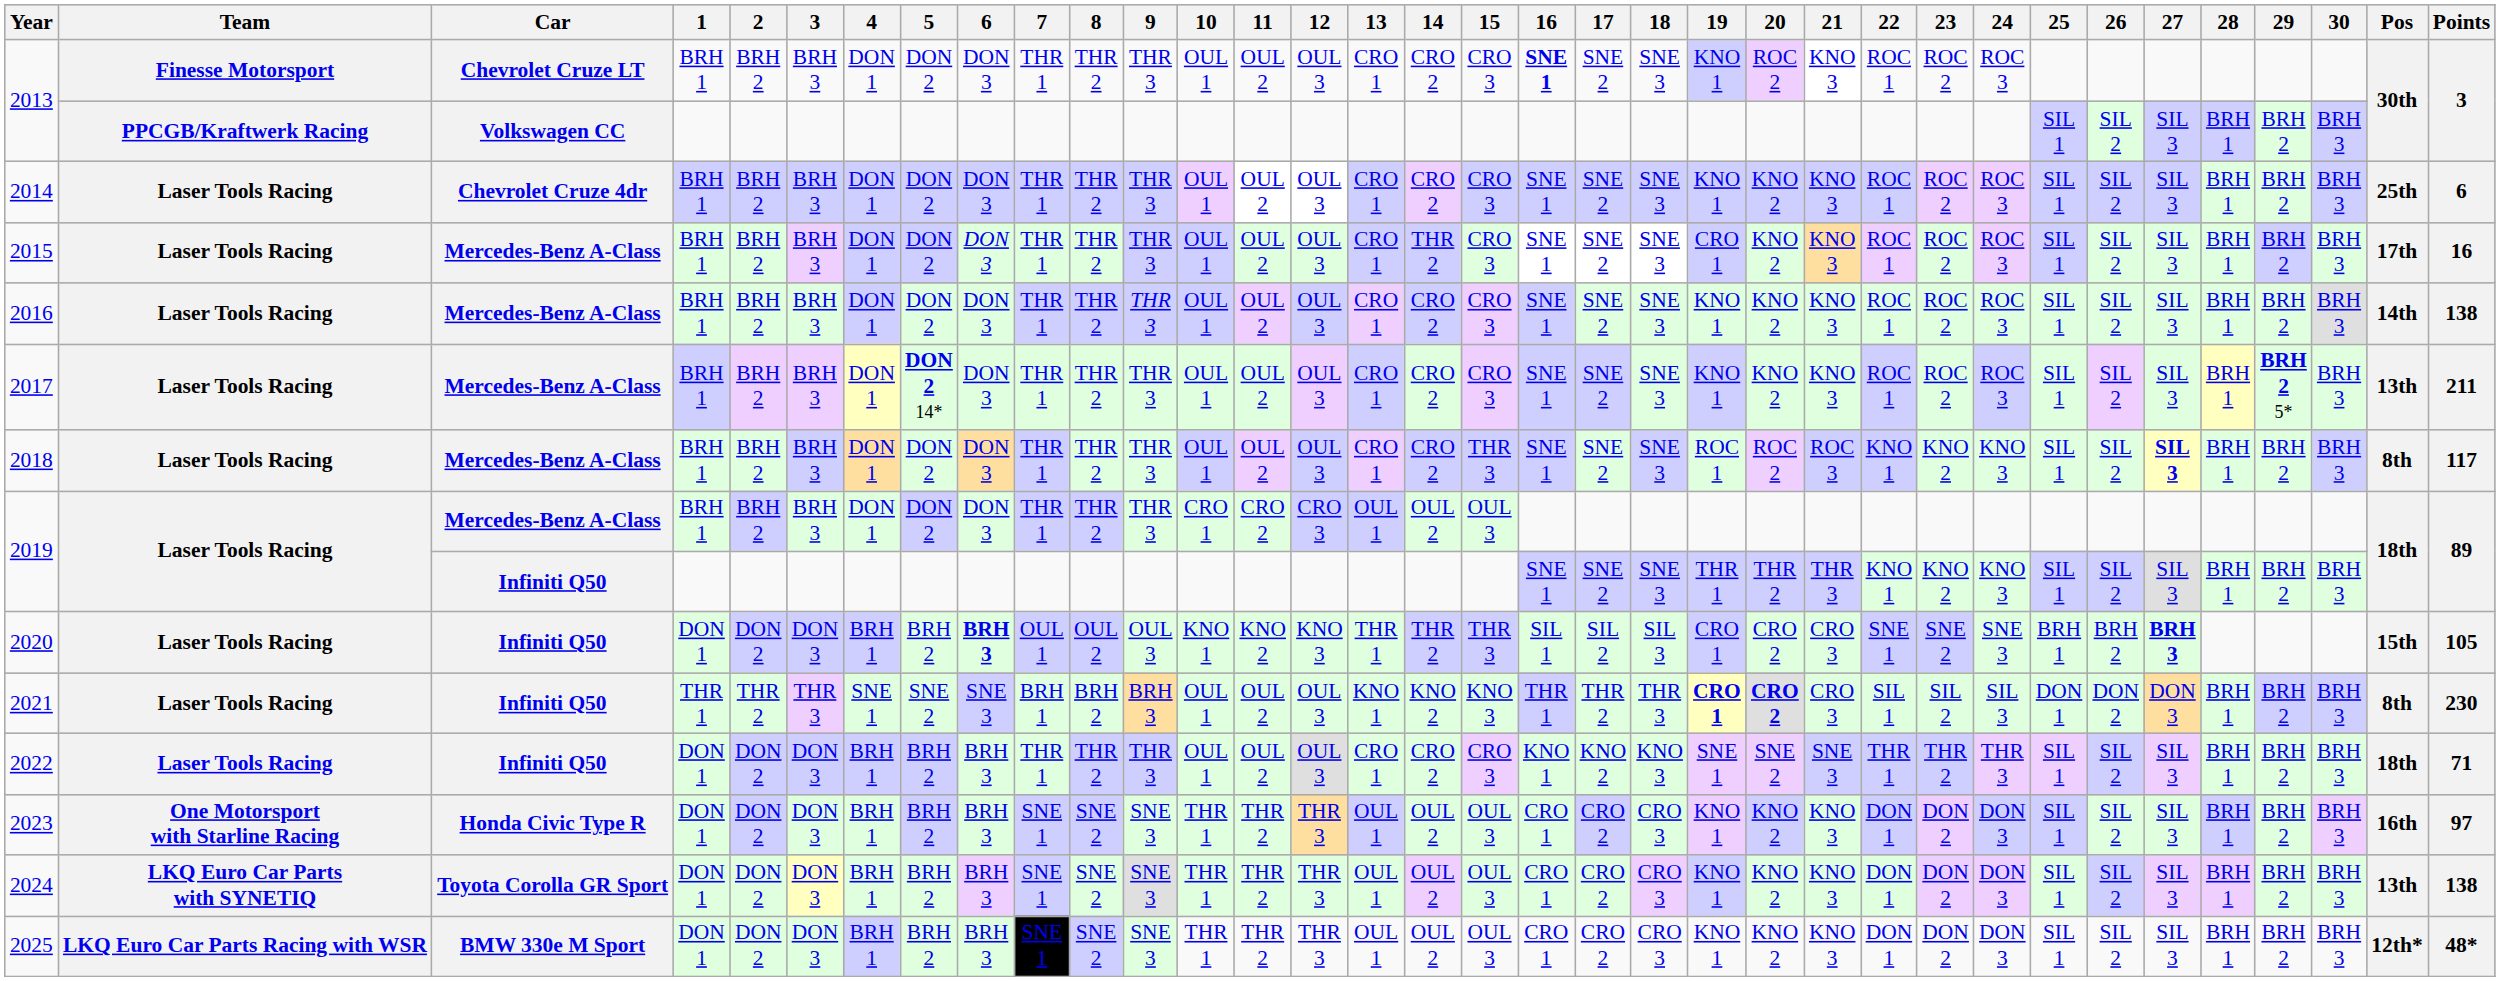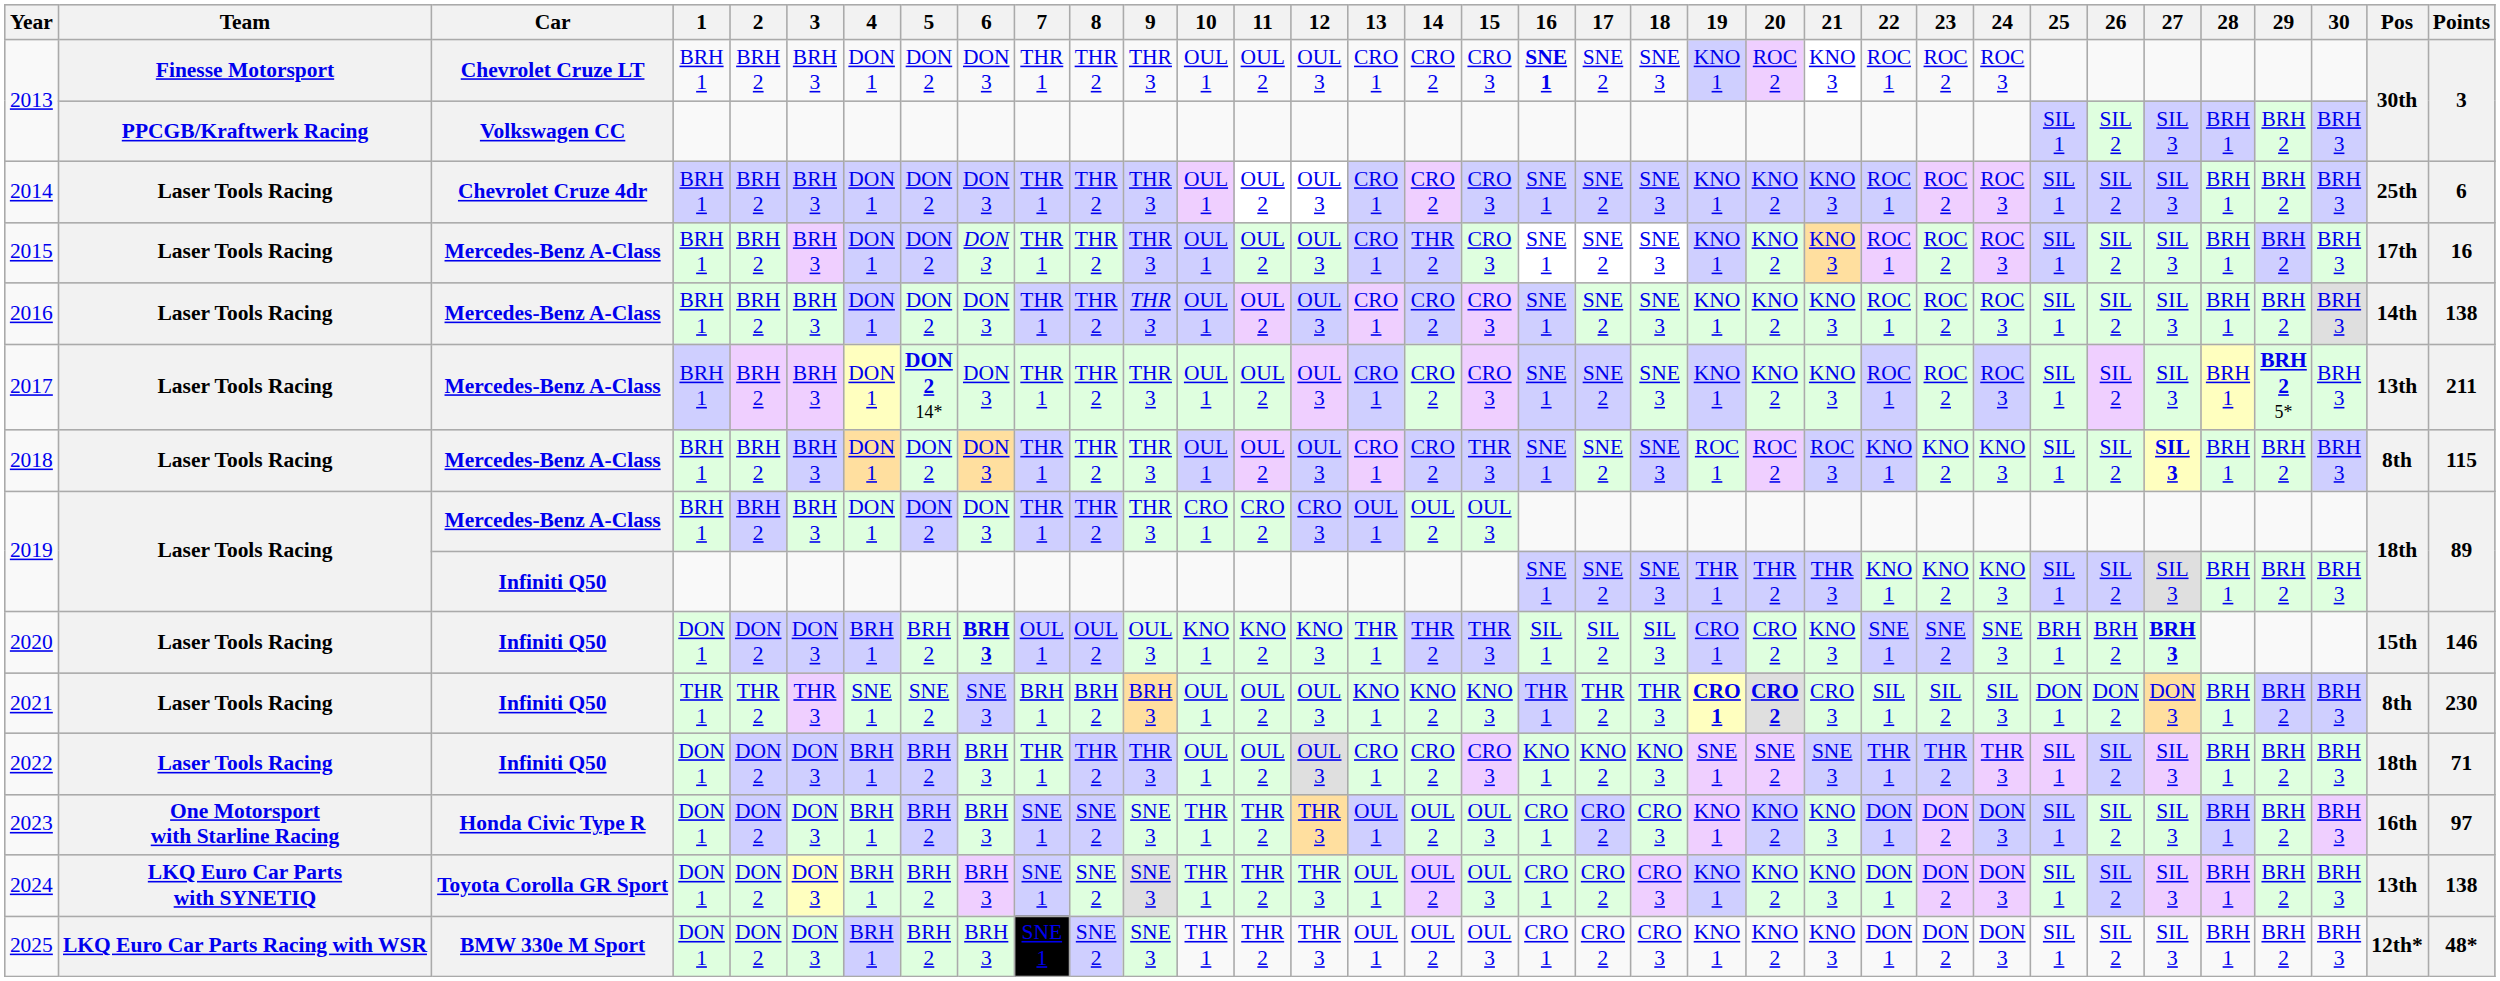2015 | 19: CRO 1 -> KNO 1
2018 | Points: 117 -> 115
2020 | 21: CRO 3 -> KNO 3
2020 | Points: 105 -> 146
